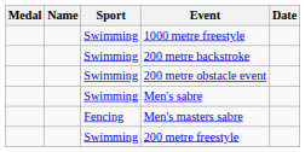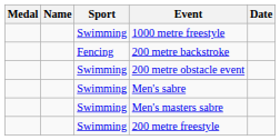200 metre backstroke | Sport: Swimming -> Fencing
Men's masters sabre | Sport: Fencing -> Swimming
